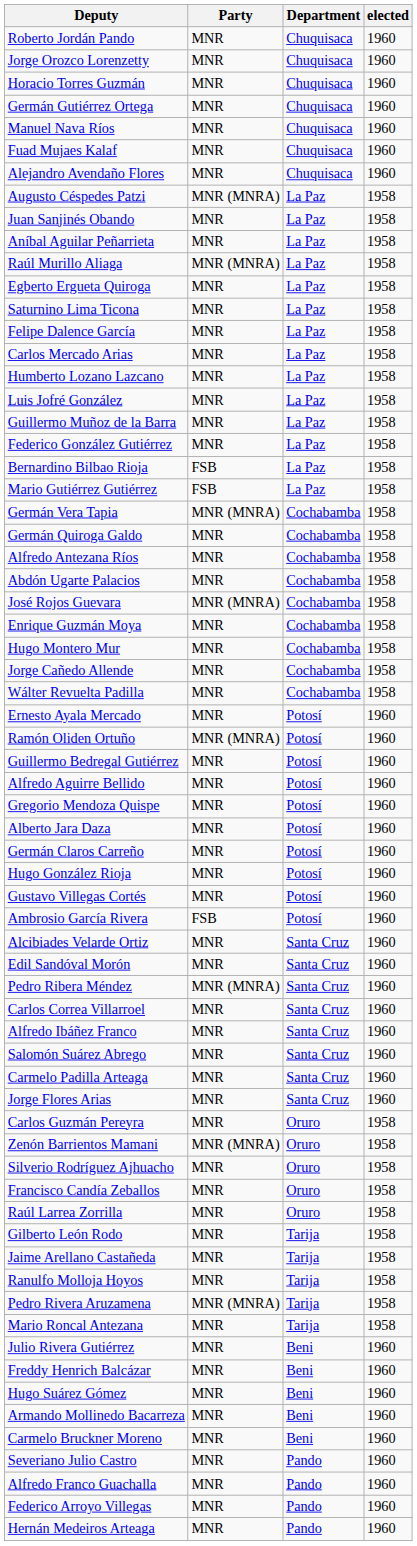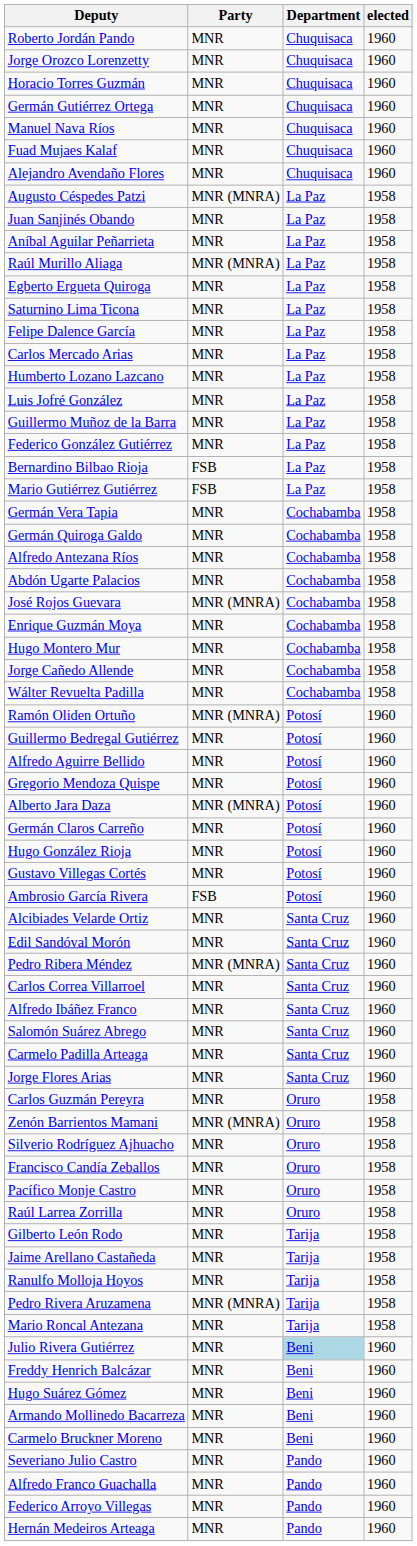Germán Vera Tapia | Party: MNR (MNRA) -> MNR
- row: Ernesto Ayala Mercado | MNR | Potosí | 1960
Alberto Jara Daza | Party: MNR -> MNR (MNRA)
+ row: Pacífico Monje Castro | MNR | Oruro | 1958
Julio Rivera Gutiérrez | Department: no background -> lightblue background
